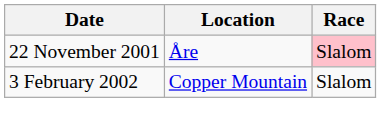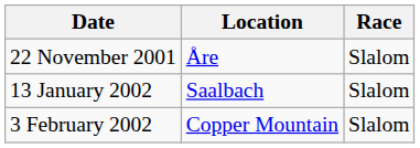22 November 2001 | Race: pink background -> no background
+ row: 13 January 2002 | Saalbach | Slalom
